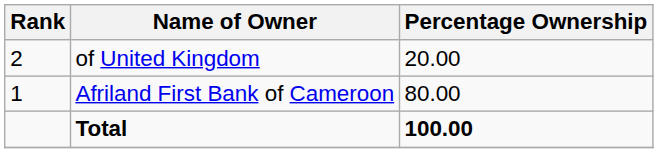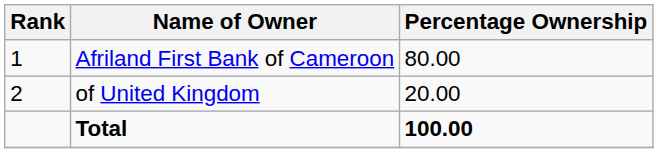rows swapped: Afriland First Bank of Cameroon <-> of United Kingdom
